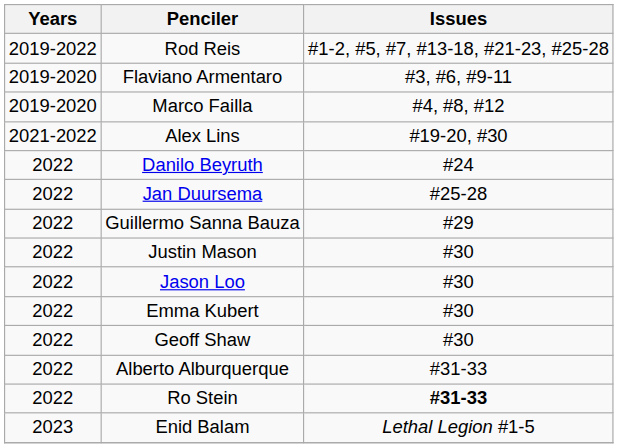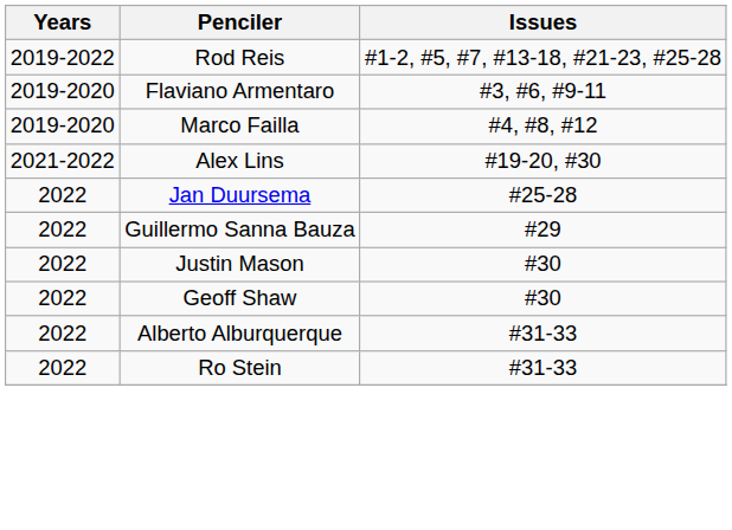- row: 2022 | Danilo Beyruth | #24
- row: 2022 | Jason Loo | #30
- row: 2022 | Emma Kubert | #30
Ro Stein | Issues: bold -> normal
- row: 2023 | Enid Balam | Lethal Legion #1-5
